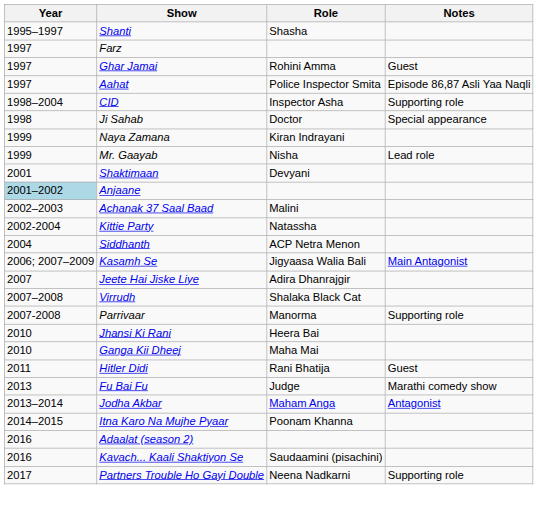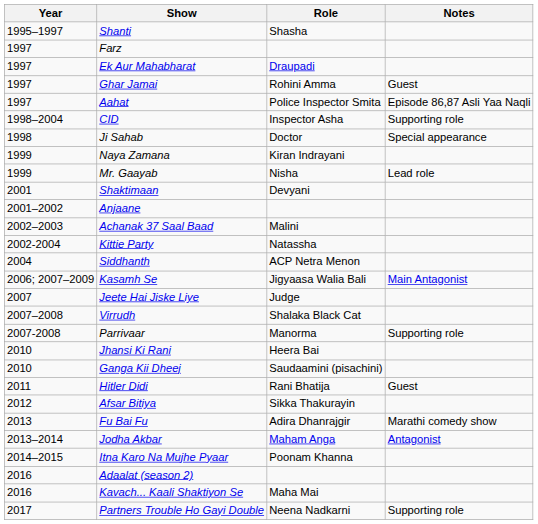+ row: 1997 | Ek Aur Mahabharat | Draupadi
Anjaane | Year: lightblue background -> no background
Jeete Hai Jiske Liye | Role: Adira Dhanrajgir -> Judge
Ganga Kii Dheej | Role: Maha Mai -> Saudaamini (pisachini)
+ row: 2012 | Afsar Bitiya | Sikka Thakurayin
Fu Bai Fu | Role: Judge -> Adira Dhanrajgir
Kavach... Kaali Shaktiyon Se | Role: Saudaamini (pisachini) -> Maha Mai
